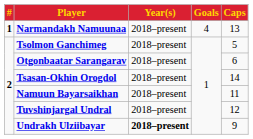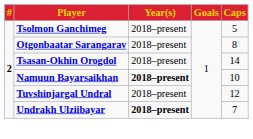- row: 1 | Narmandakh Namuunaa | 2018–present | 4 | 13
Otgonbaatar Sarangarav | Caps: 6 -> 8
Namuun Bayarsaikhan | Year(s): normal -> bold
Namuun Bayarsaikhan | Caps: 11 -> 10
Undrakh Ulziibayar | Caps: 9 -> 7
